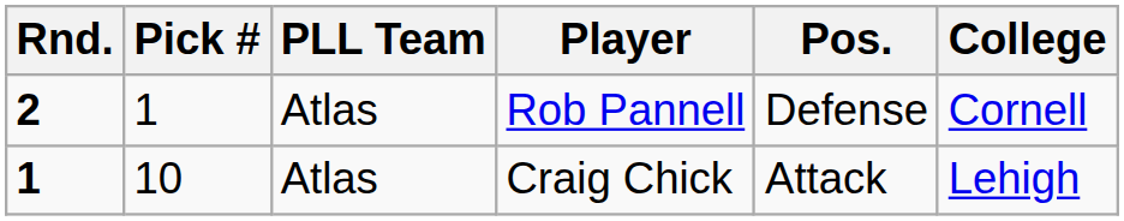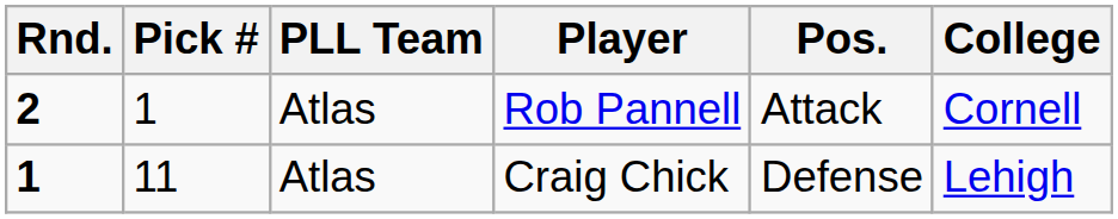Rob Pannell | Pos.: Defense -> Attack
Craig Chick | Pick #: 10 -> 11
Craig Chick | Pos.: Attack -> Defense
